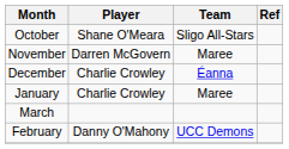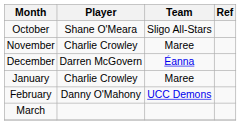November | Player: Darren McGovern -> Charlie Crowley
December | Player: Charlie Crowley -> Darren McGovern
rows swapped: February <-> March
